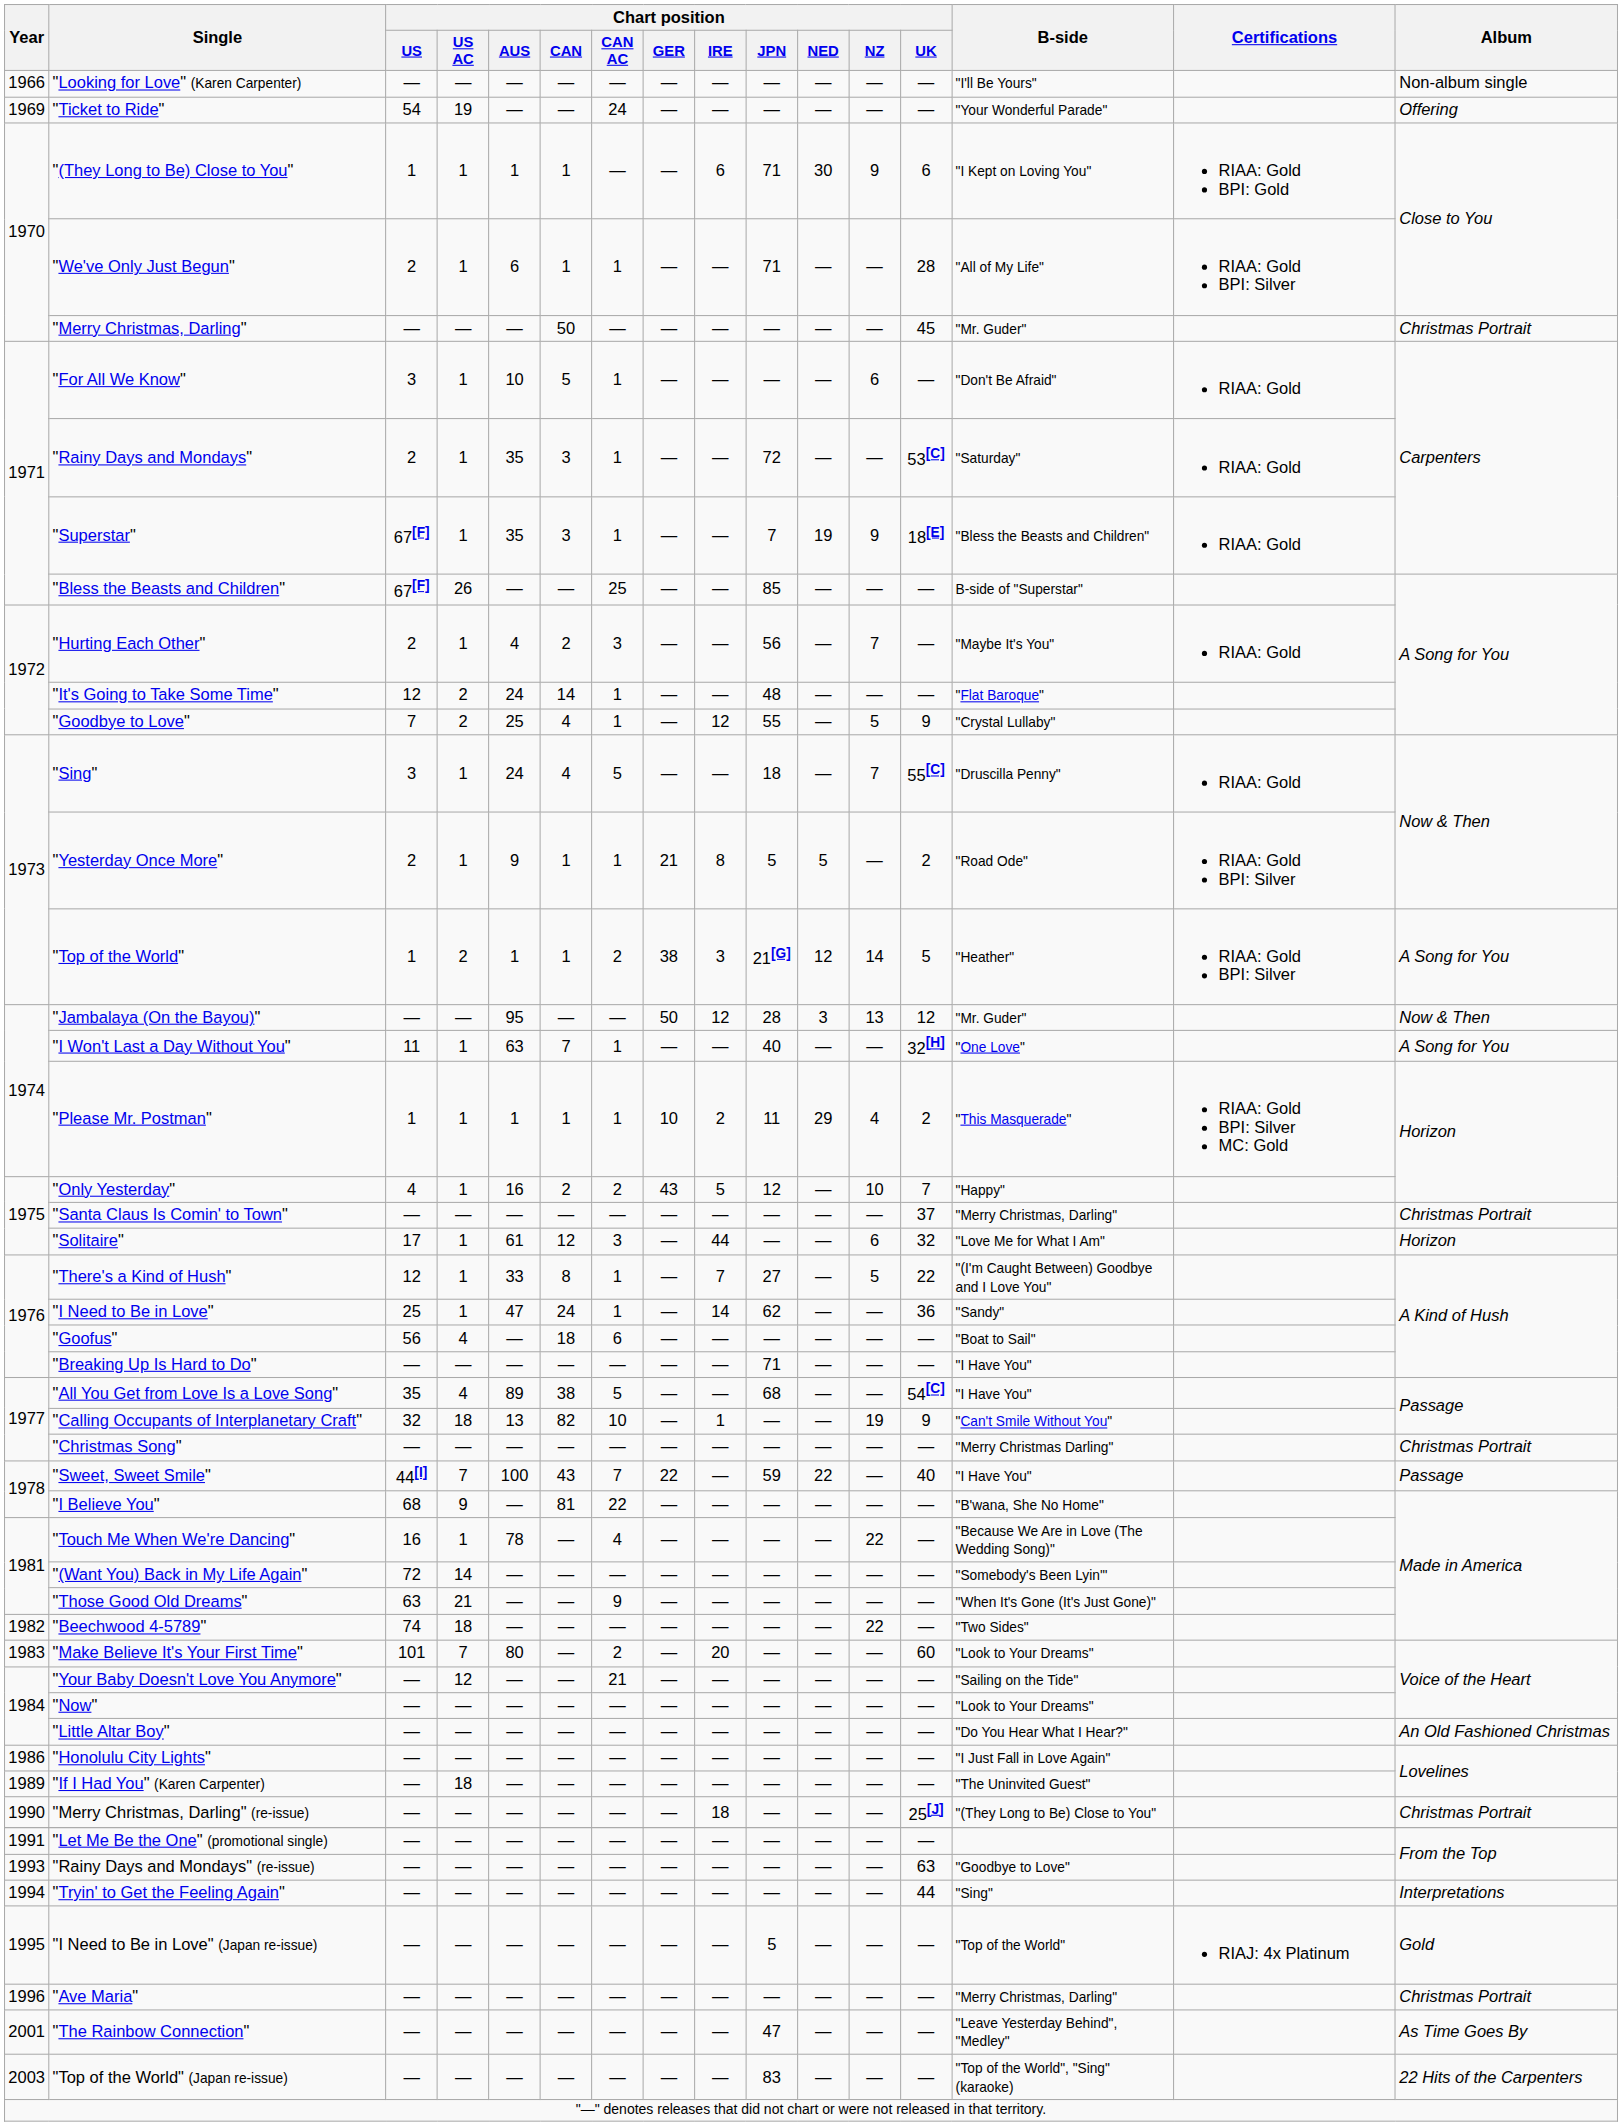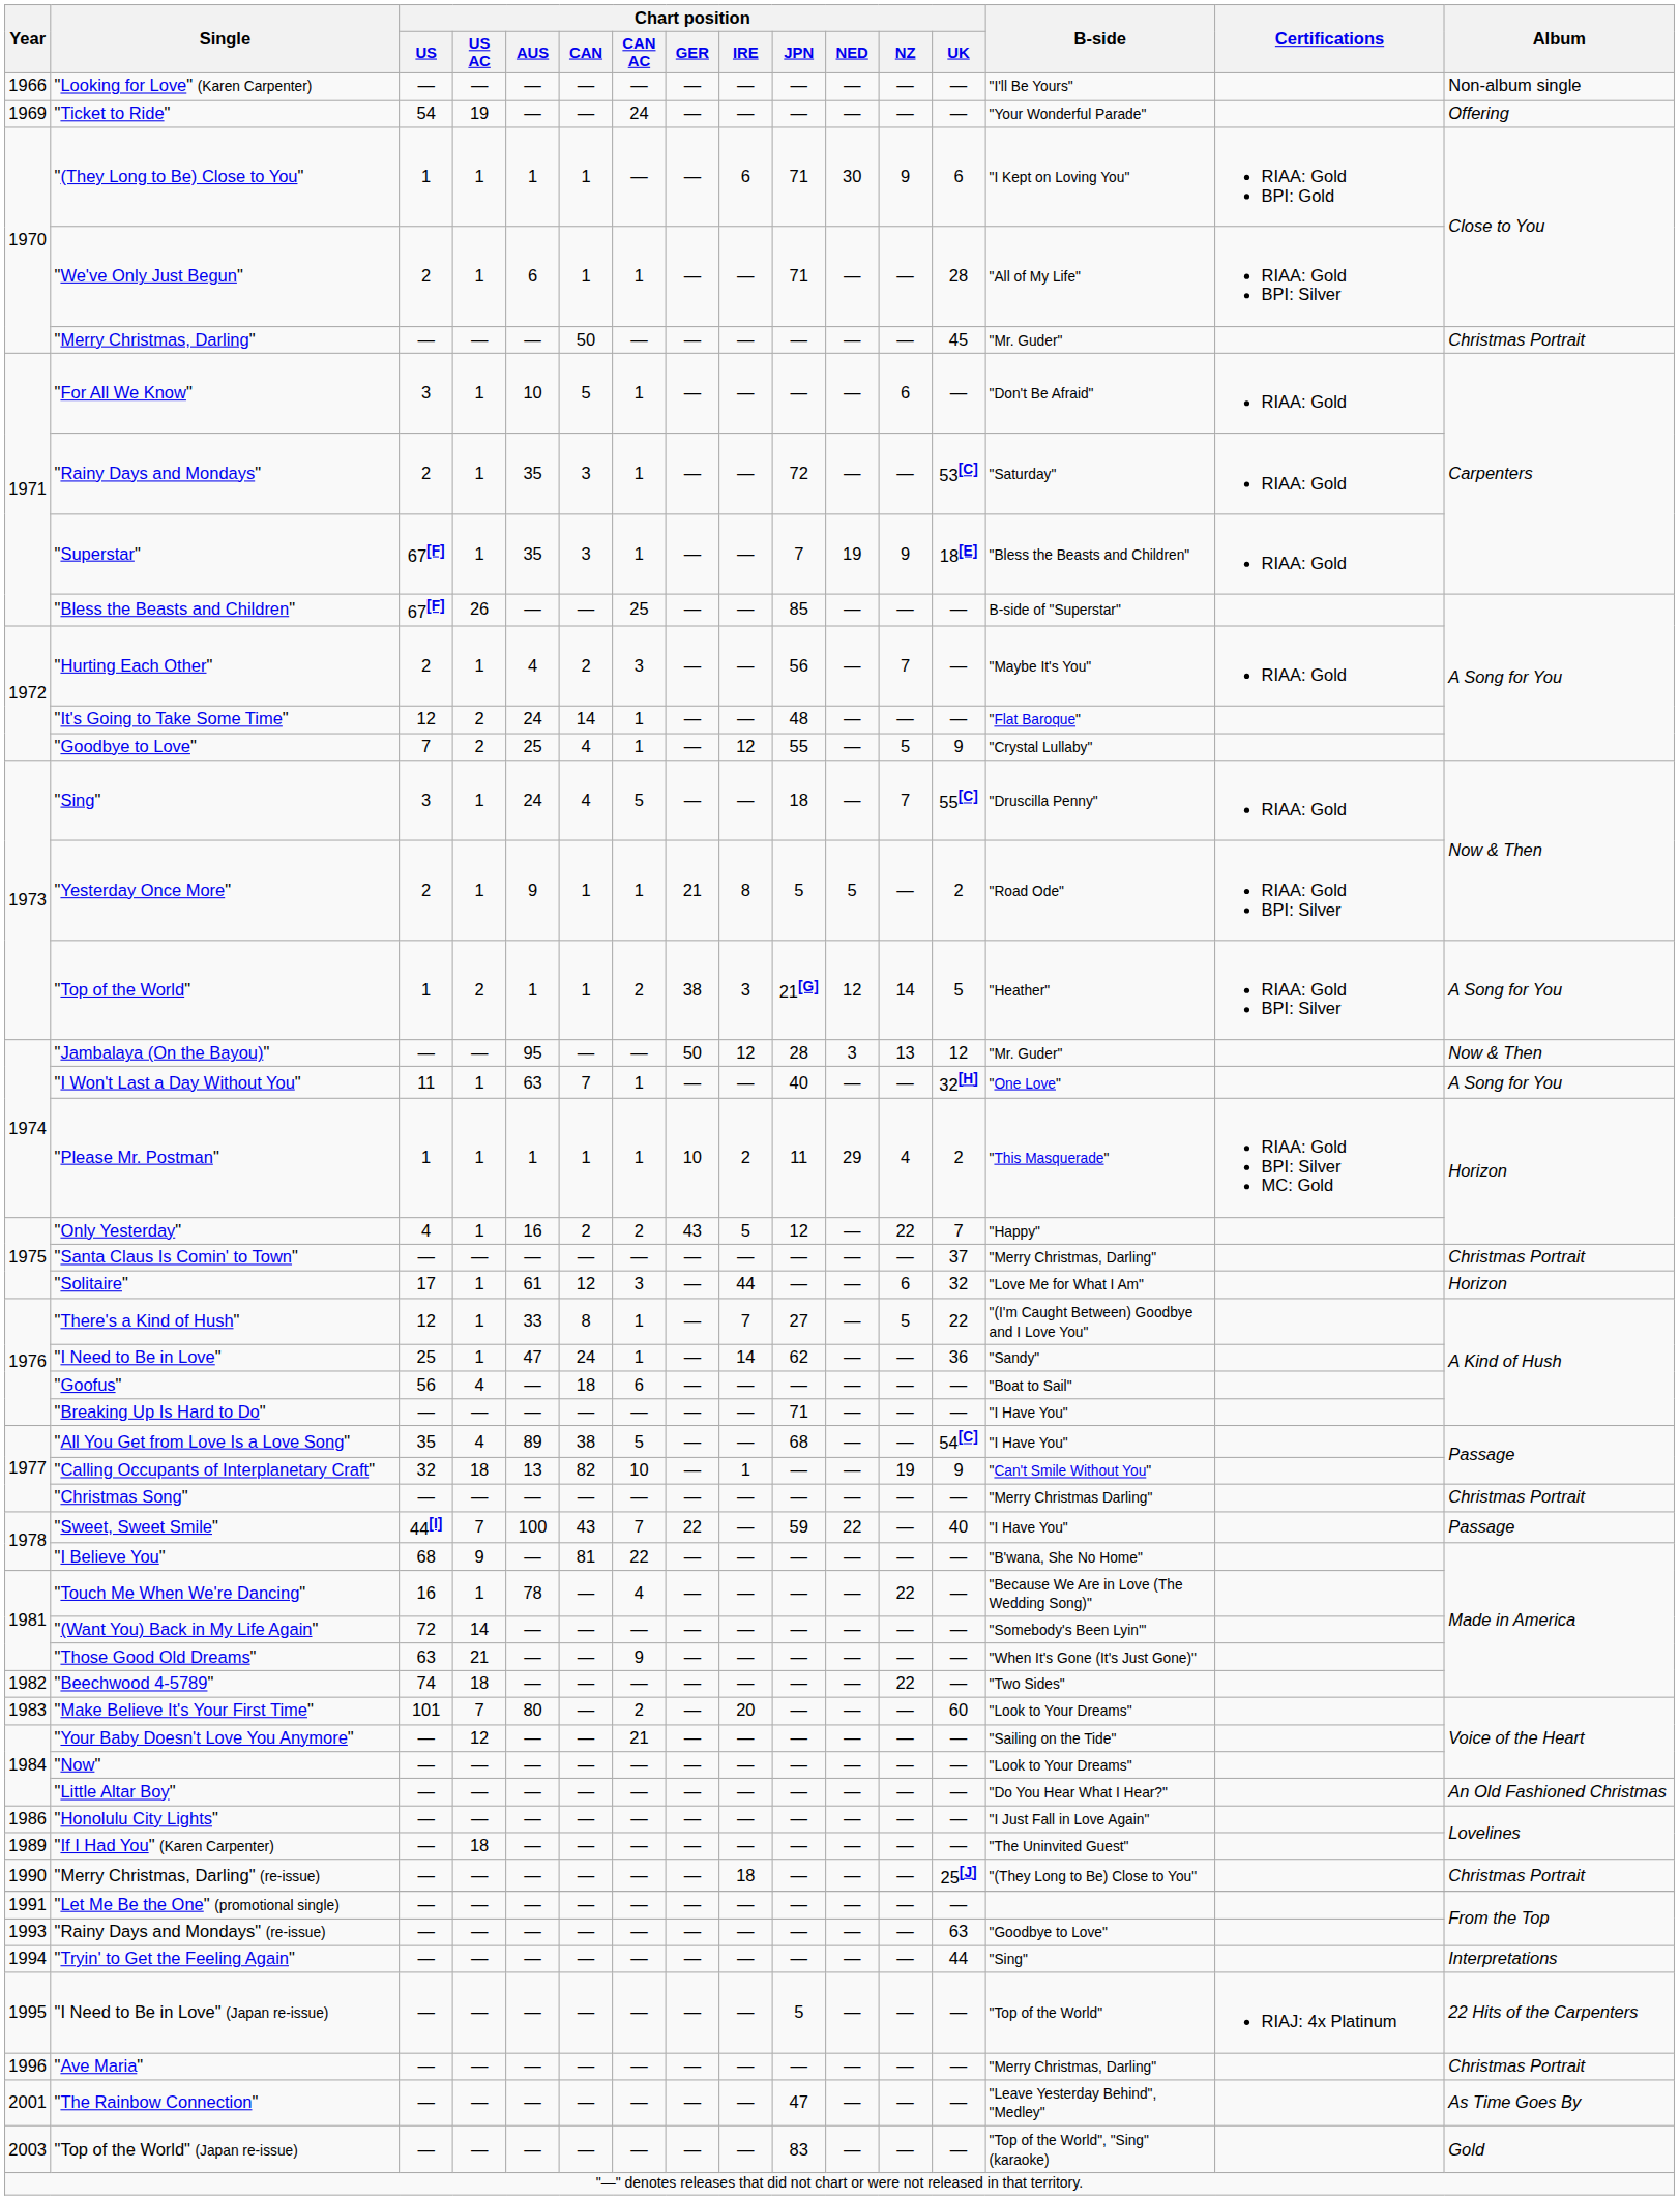"Only Yesterday" | Chart position / NZ: 10 -> 22
"I Need to Be in Love" (Japan re-issue) | Album: Gold -> 22 Hits of the Carpenters
"Top of the World" (Japan re-issue) | Album: 22 Hits of the Carpenters -> Gold
